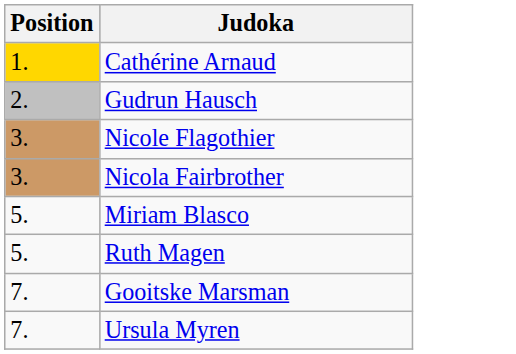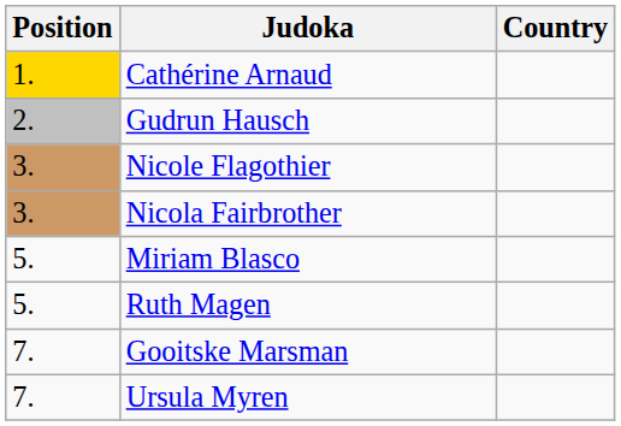+ column: Country
